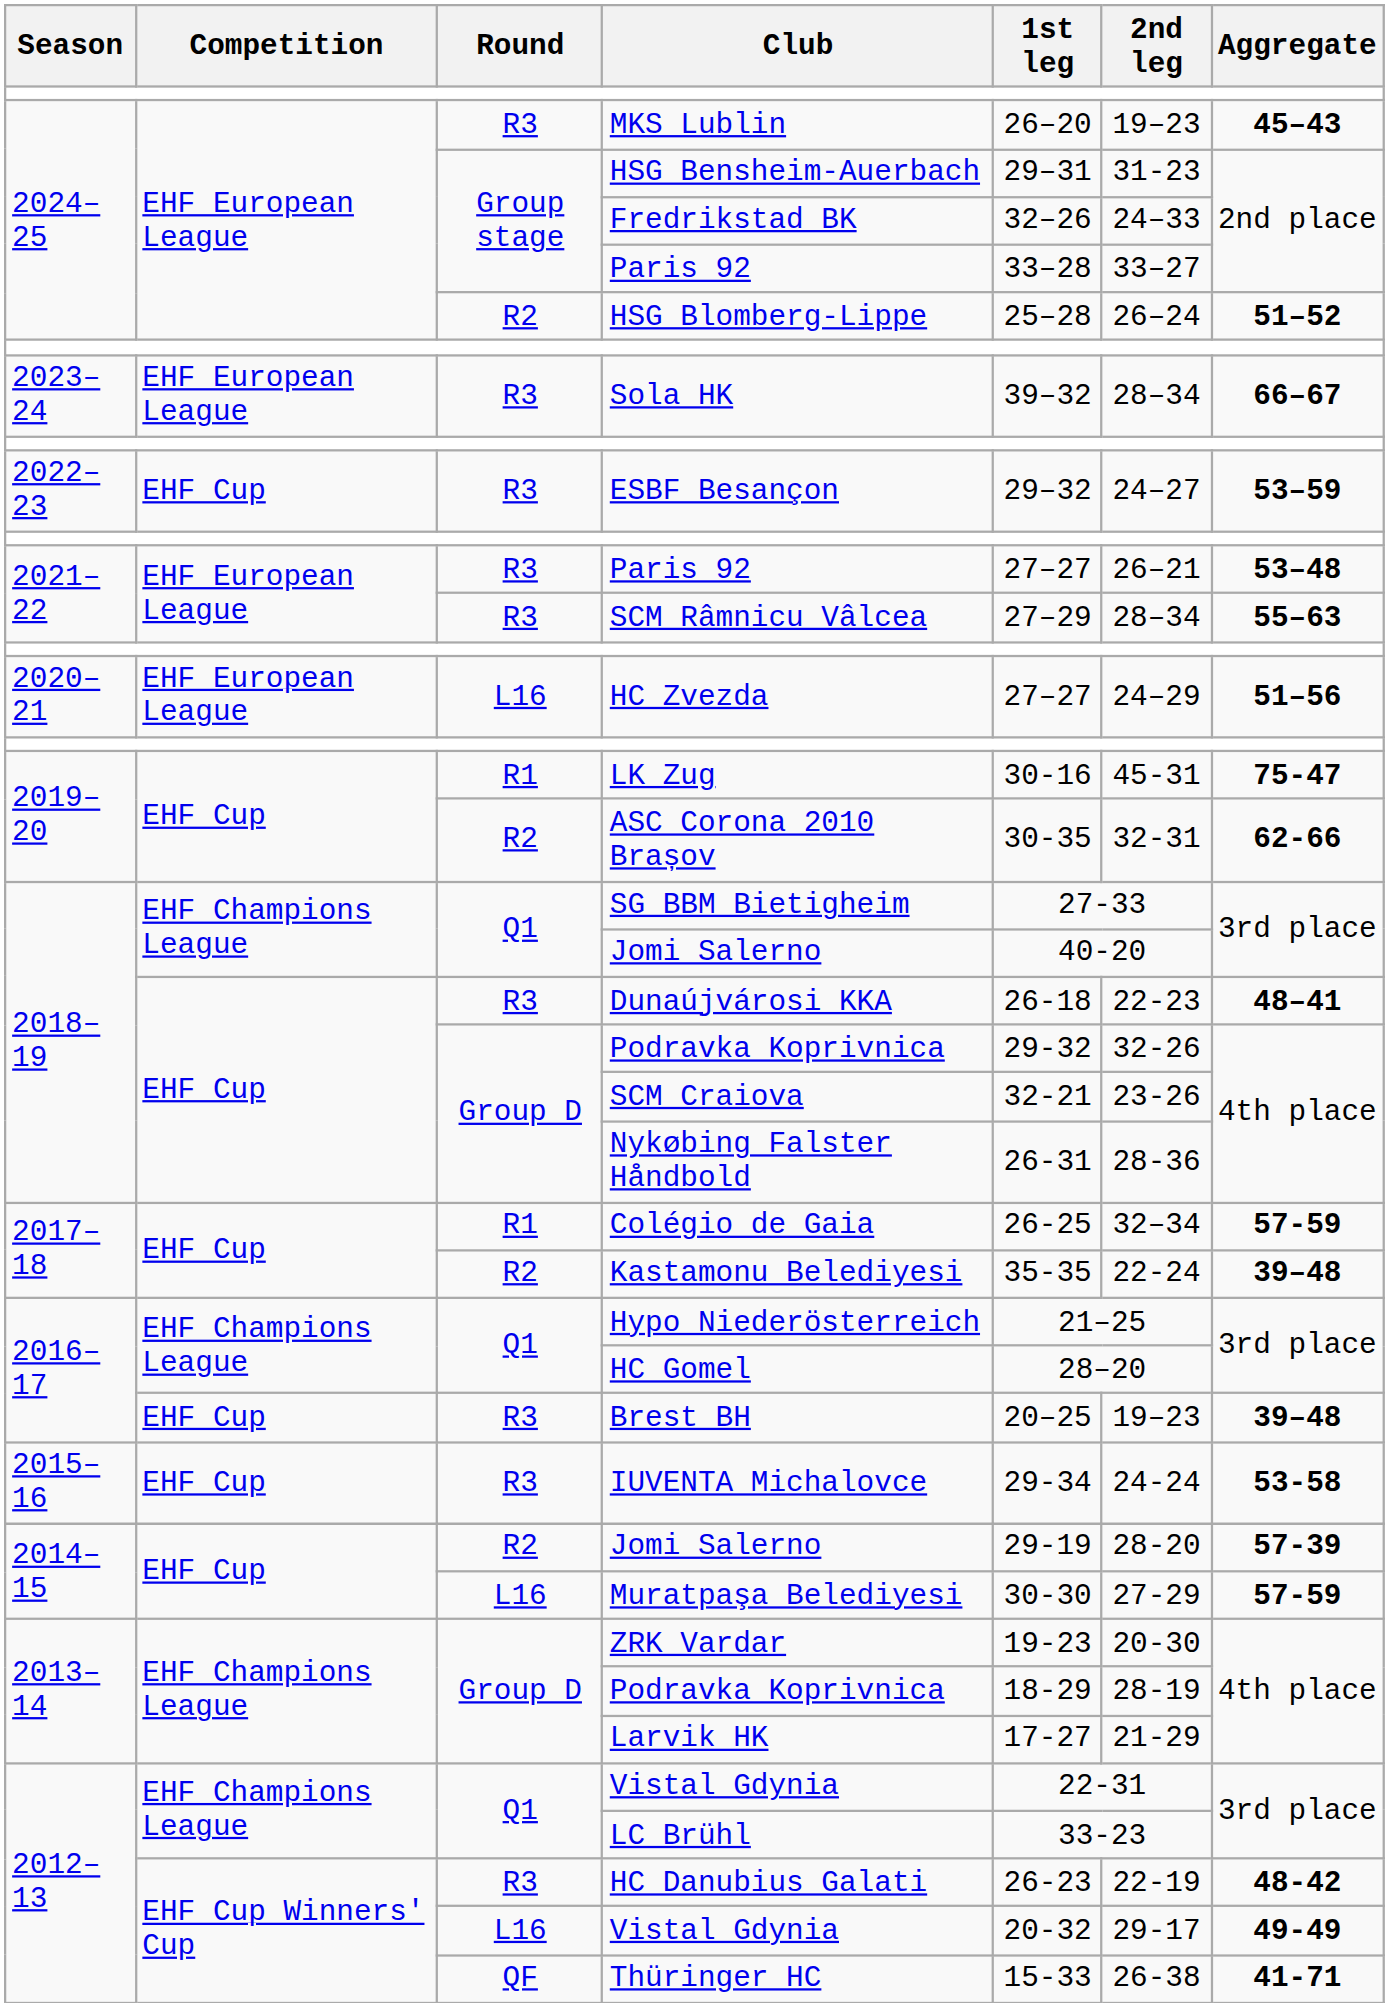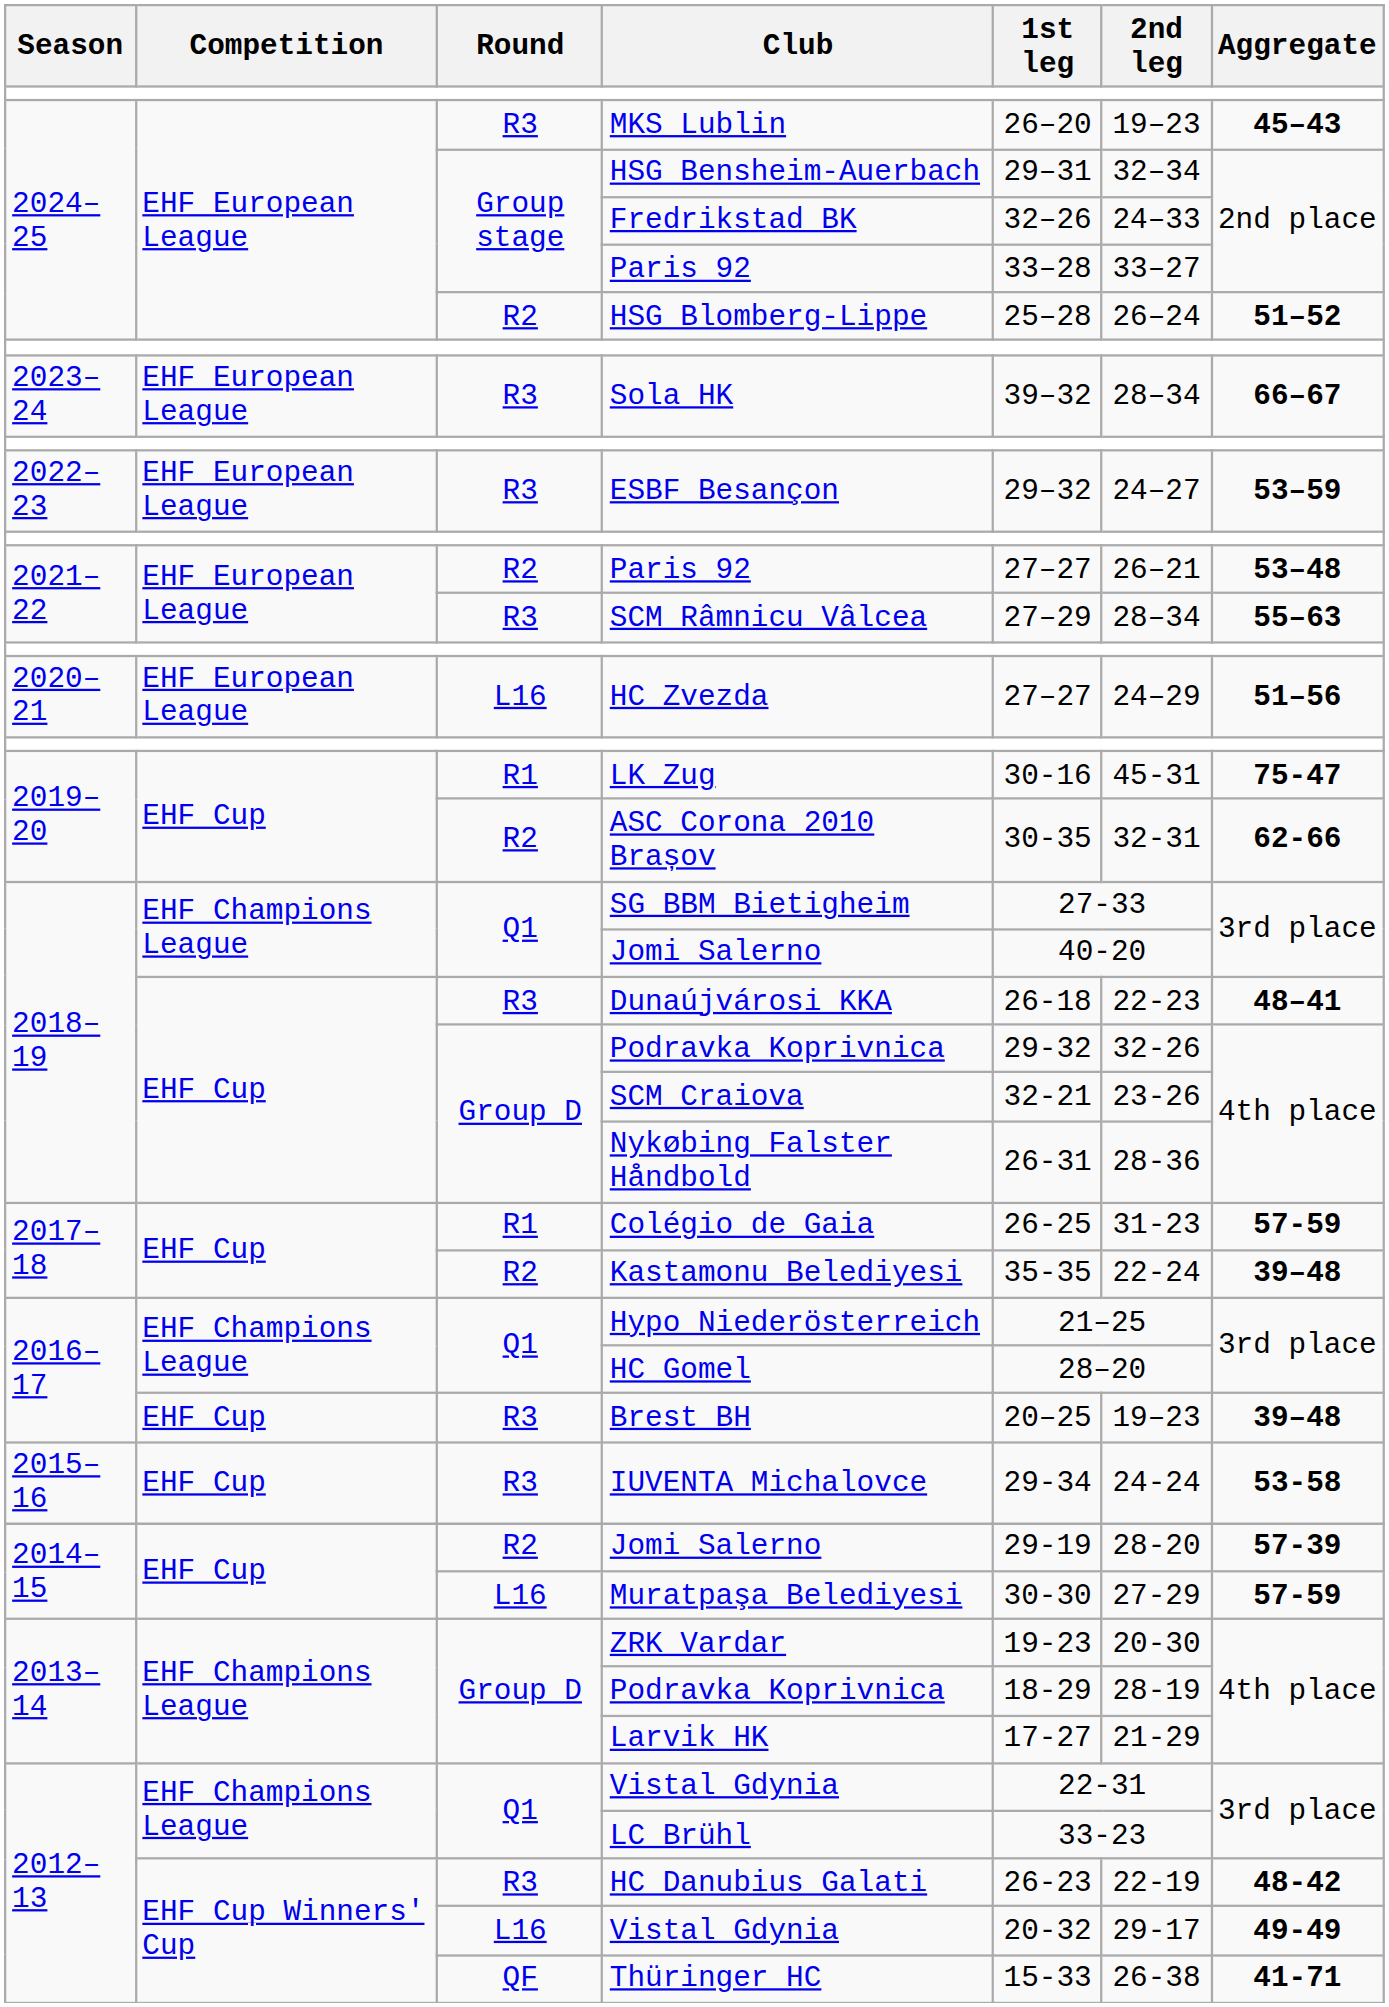HSG Bensheim-Auerbach | 2nd leg: 31-23 -> 32–34
ESBF Besançon | Competition: EHF Cup -> EHF European League
2021–22 / Paris 92 | Round: R3 -> R2
Colégio de Gaia | 2nd leg: 32–34 -> 31-23
